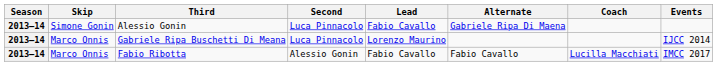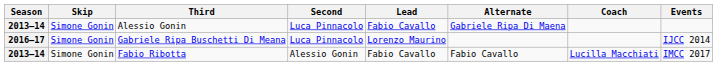Gabriele Ripa Buschetti Di Meana | Season: 2013–14 -> 2016–17
Gabriele Ripa Buschetti Di Meana | Skip: Marco Onnis -> Simone Gonin
Fabio Ribotta | Skip: Marco Onnis -> Simone Gonin
